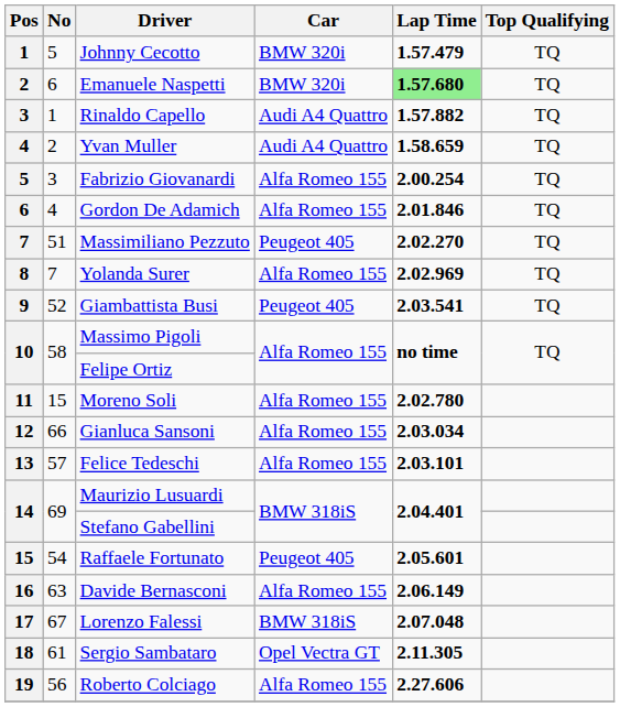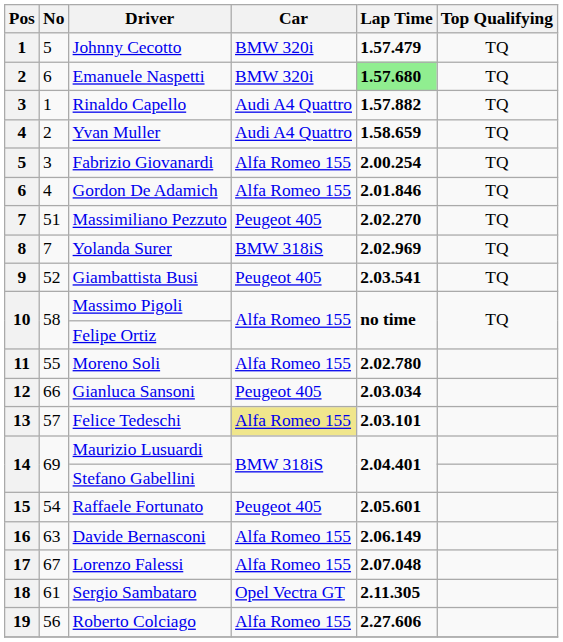Yolanda Surer | Car: Alfa Romeo 155 -> BMW 318iS
Moreno Soli | No: 15 -> 55
Gianluca Sansoni | Car: Alfa Romeo 155 -> Peugeot 405
Felice Tedeschi | Car: no background -> khaki background
Lorenzo Falessi | Car: BMW 318iS -> Alfa Romeo 155
